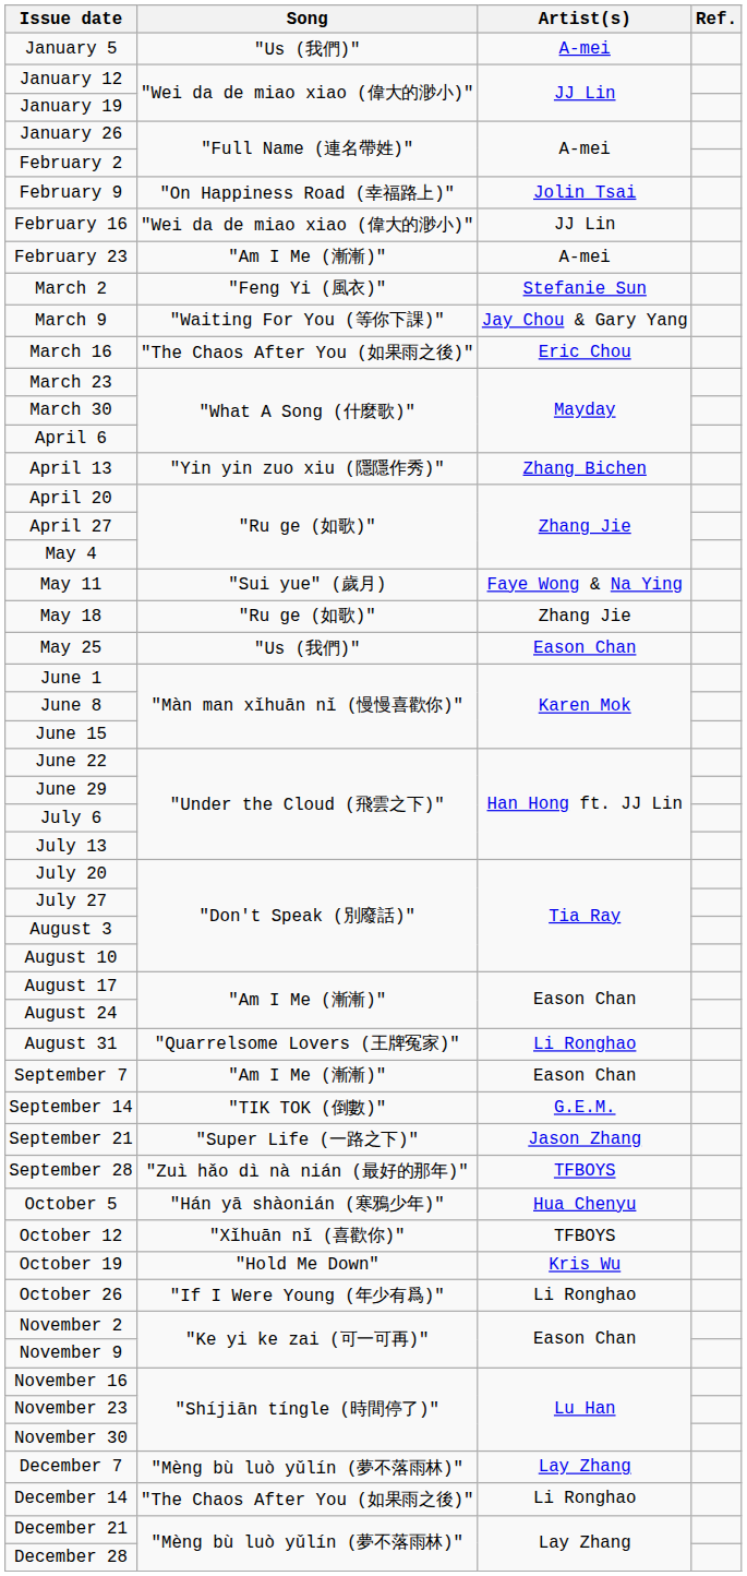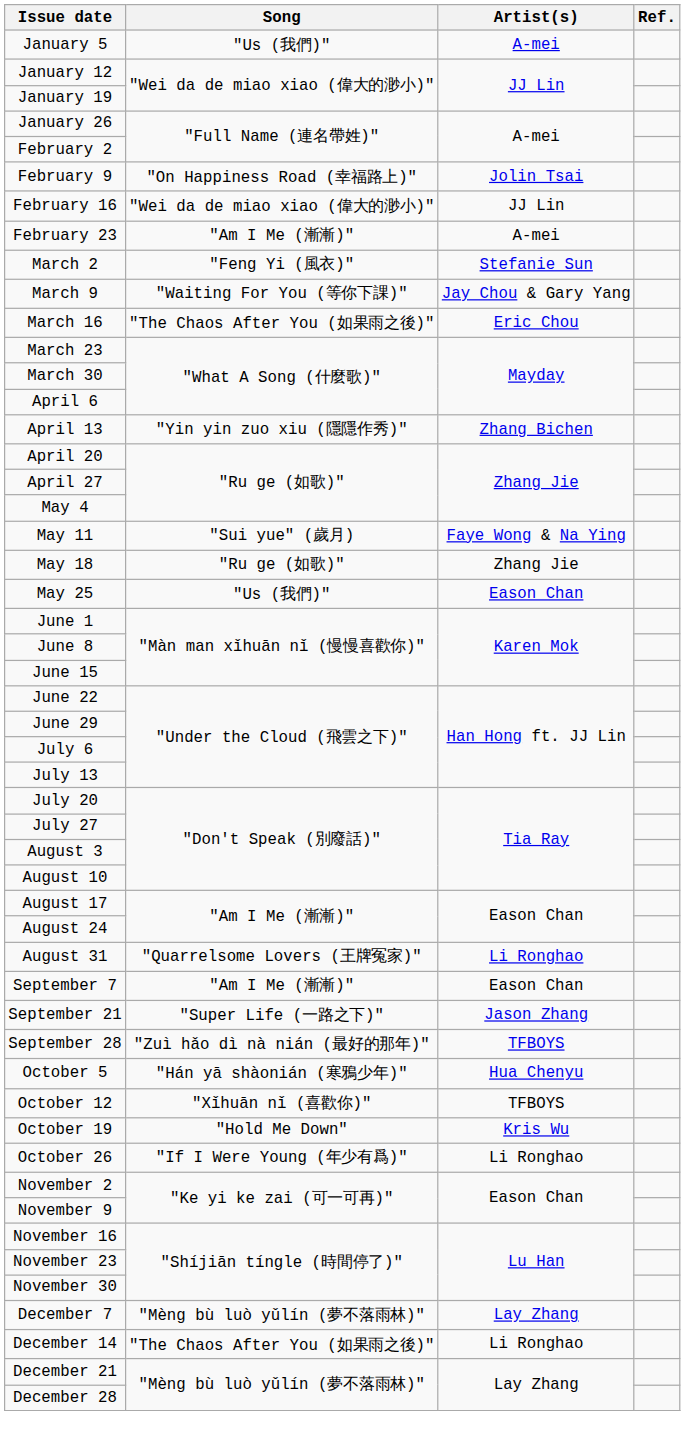- row: September 14 | "TIK TOK (倒數)" | G.E.M.
